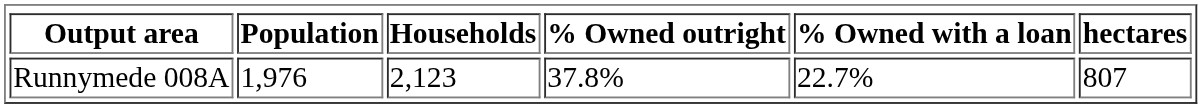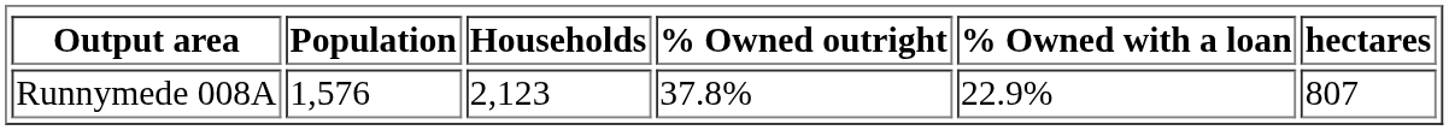Runnymede 008A | Population: 1,976 -> 1,576
Runnymede 008A | % Owned with a loan: 22.7% -> 22.9%
